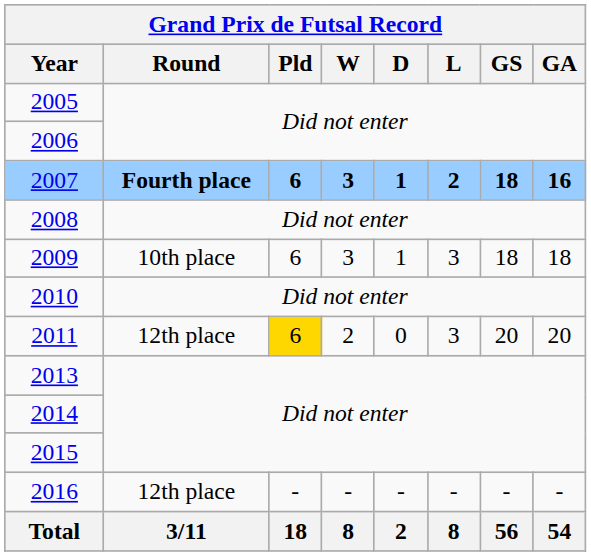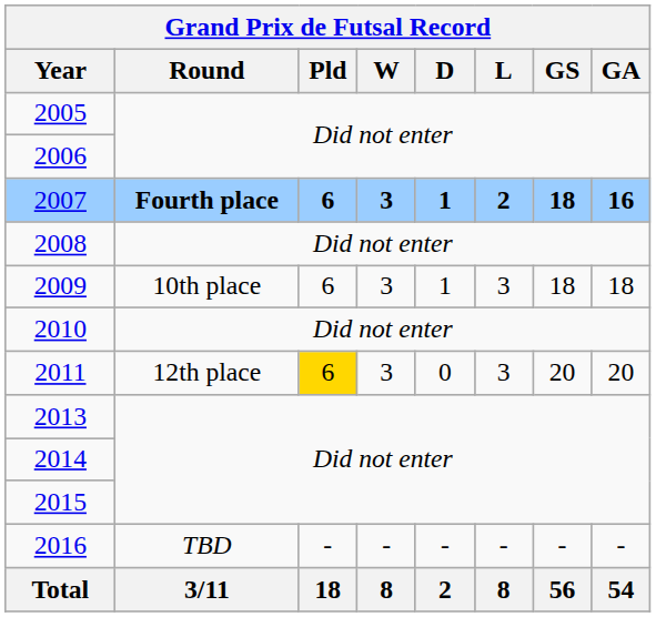2011 | W: 2 -> 3
2016 | Round: 12th place -> TBD
